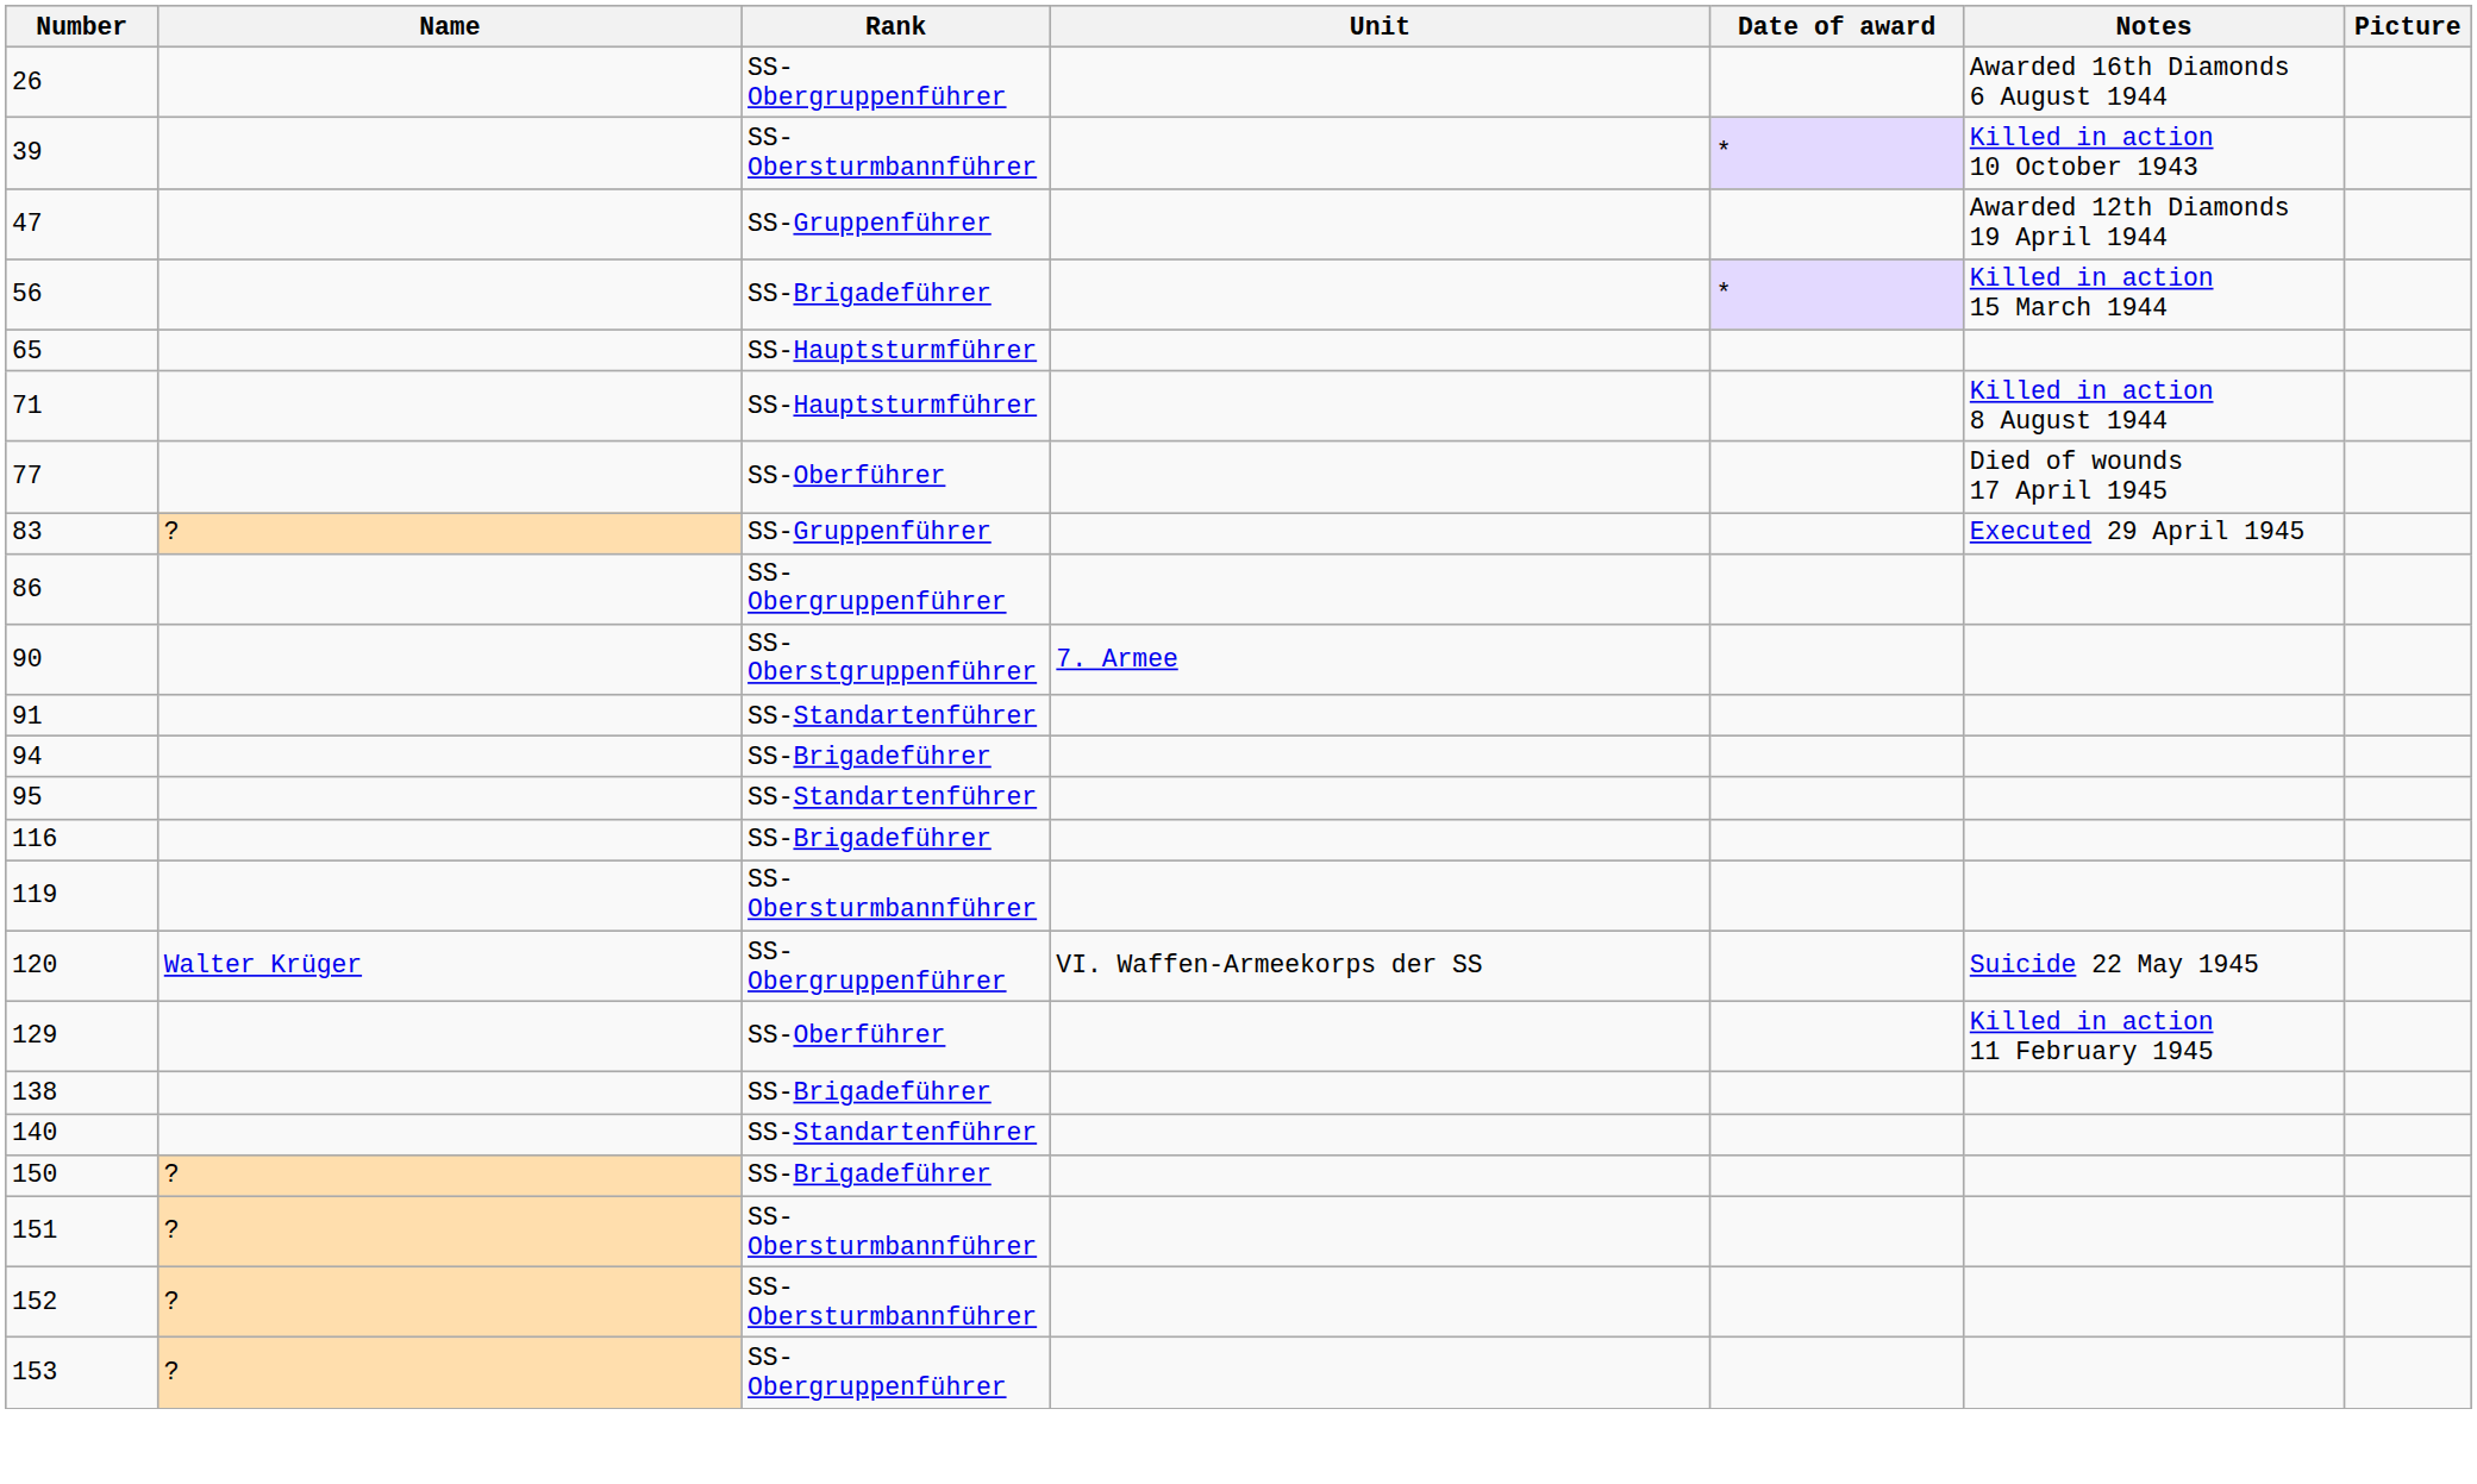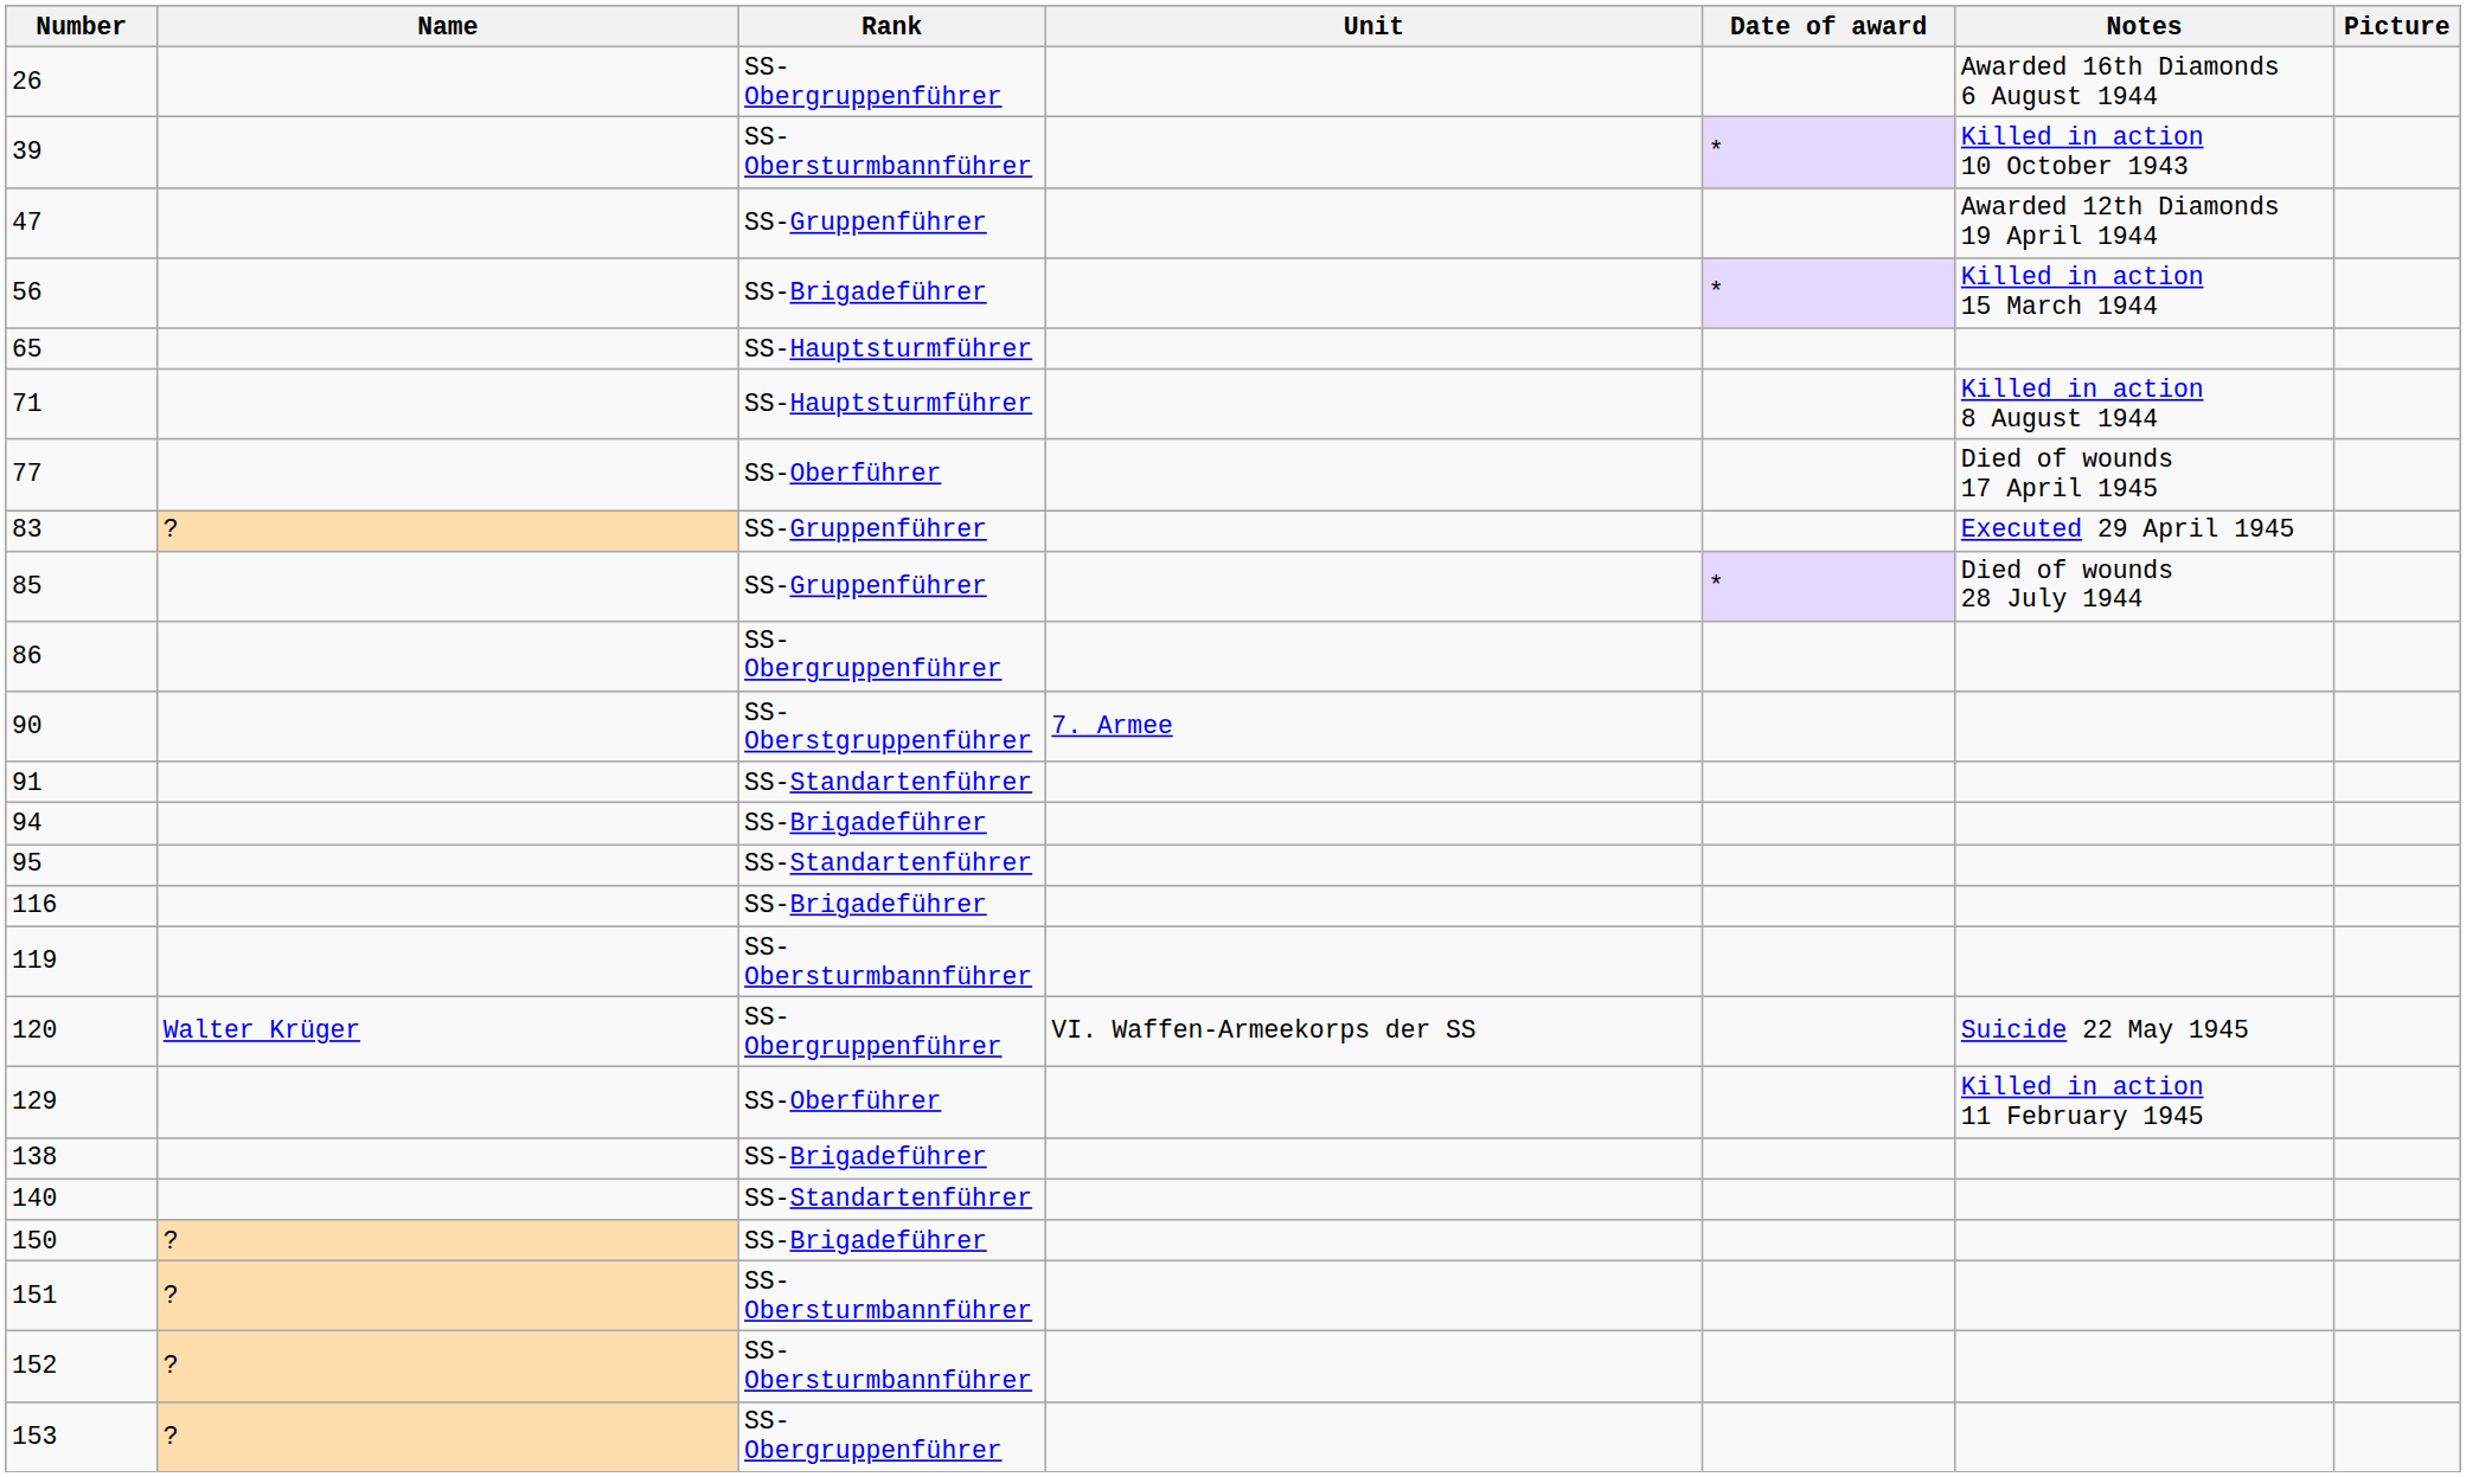+ row: 85 | SS-Gruppenführer | * | Died of wounds 28 July 1944
